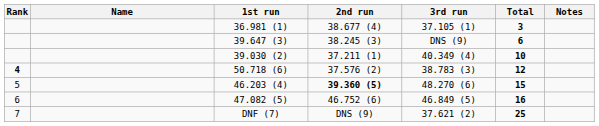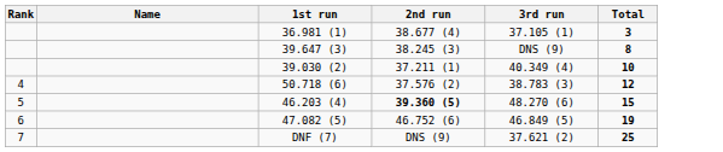- column: Notes
39.647 (3) | Total: 6 -> 8
50.718 (6) | Rank: bold -> normal
47.082 (5) | Total: 16 -> 19
